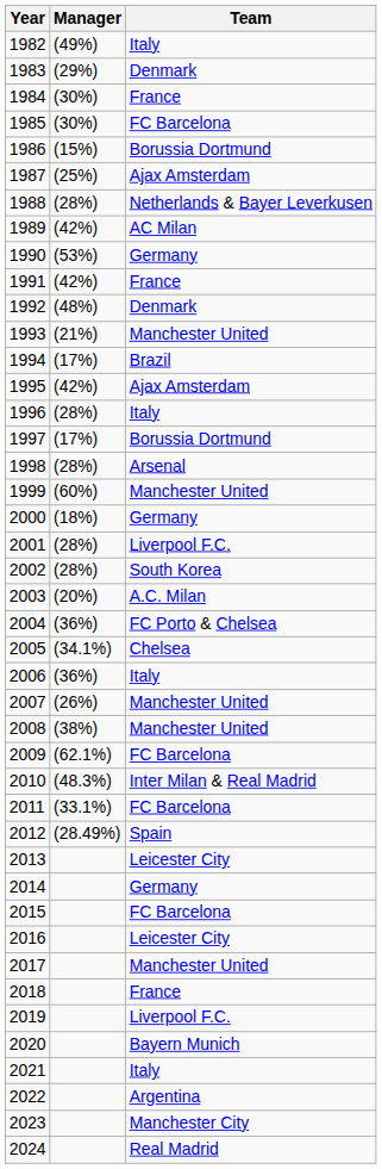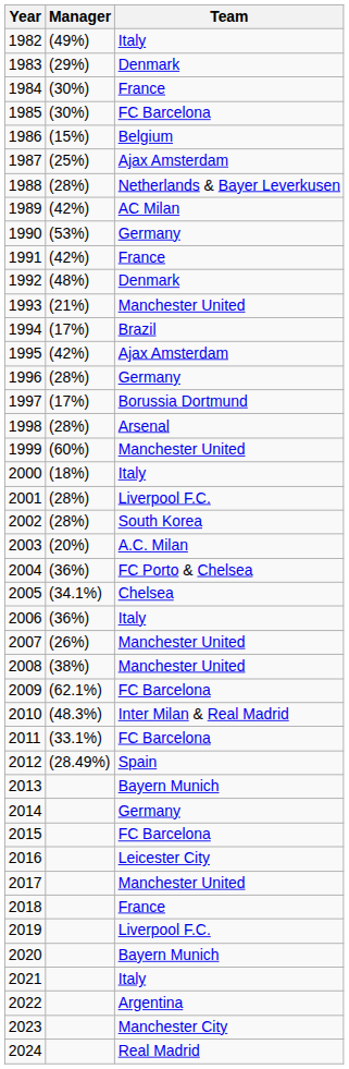1986 | Team: Borussia Dortmund -> Belgium
1996 | Team: Italy -> Germany
2000 | Team: Germany -> Italy
2013 | Team: Leicester City -> Bayern Munich
